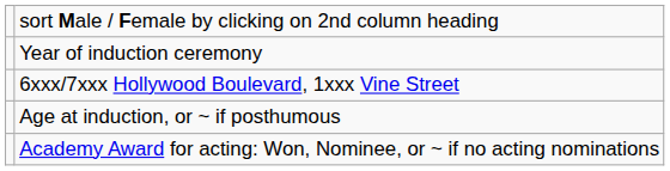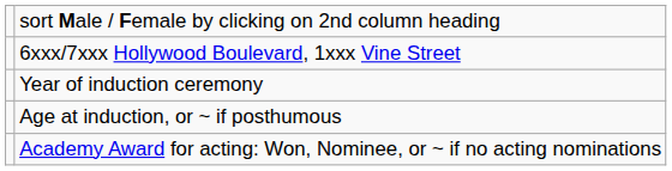rows swapped: 6xxx/7xxx Hollywood Boulevard, 1xxx Vine Street <-> Year of induction ceremony
